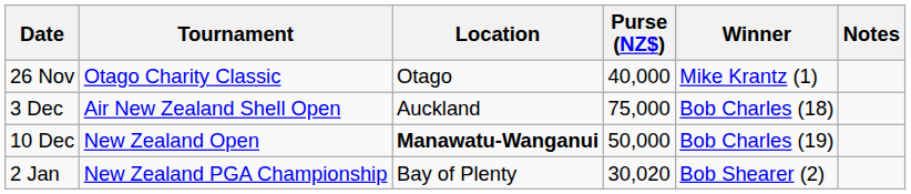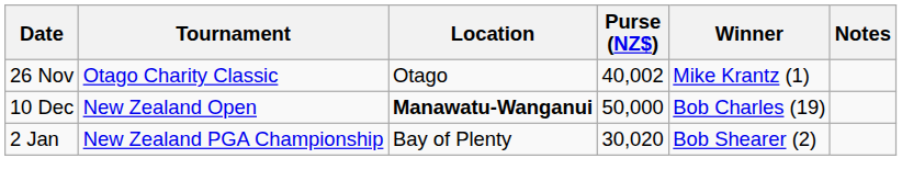26 Nov | Purse (NZ$): 40,000 -> 40,002
- row: 3 Dec | Air New Zealand Shell Open | Auckland | 75,000 | Bob Charles (18)
